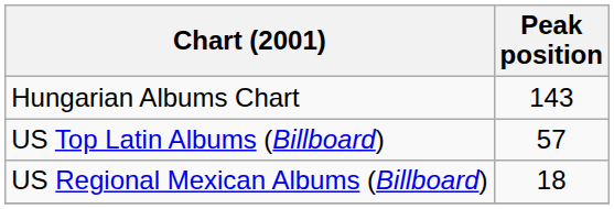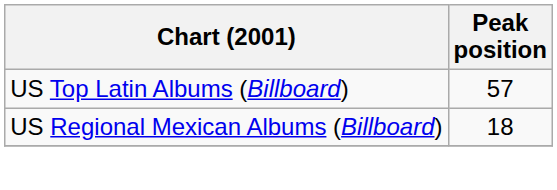- row: Hungarian Albums Chart | 143
